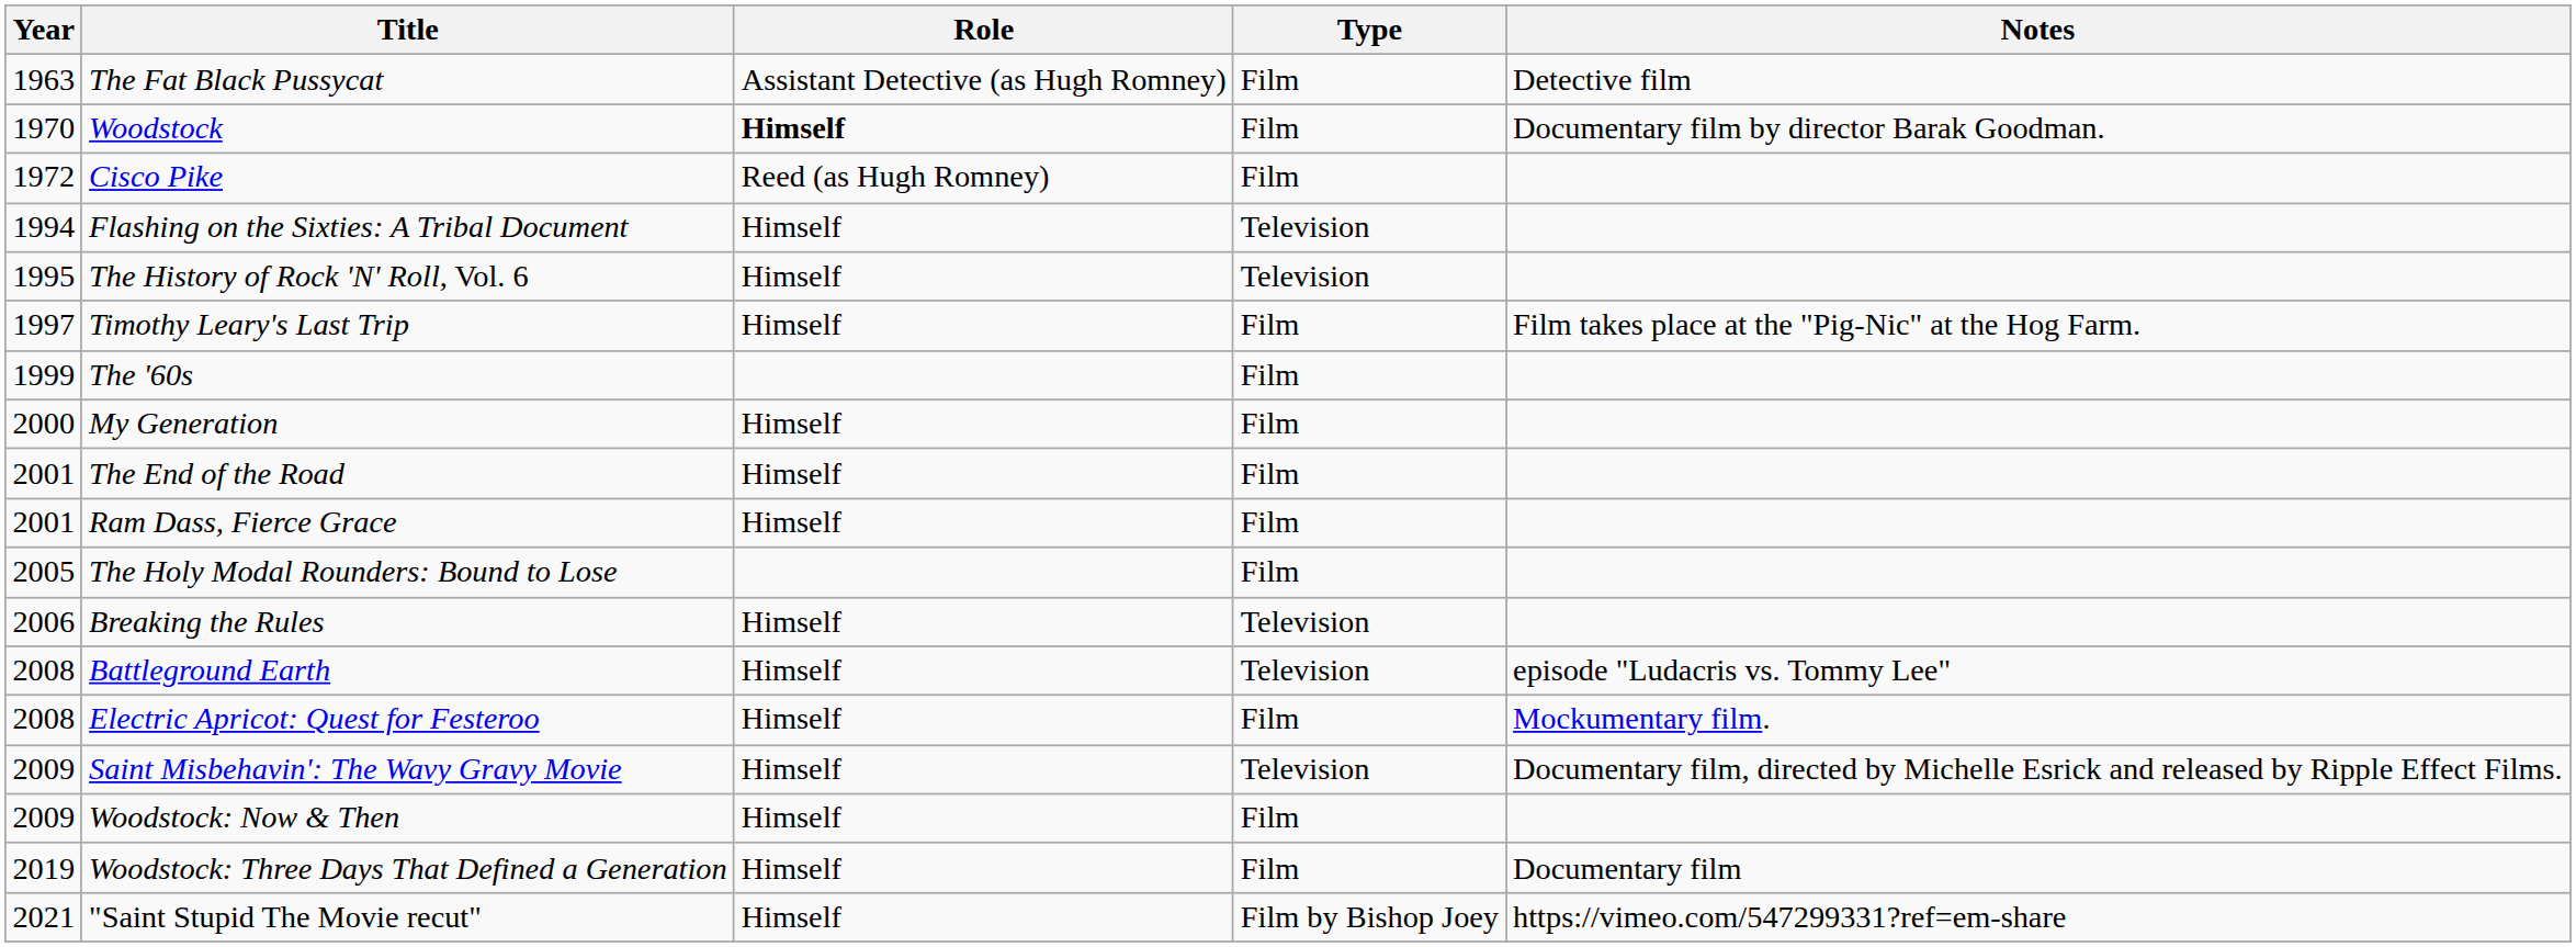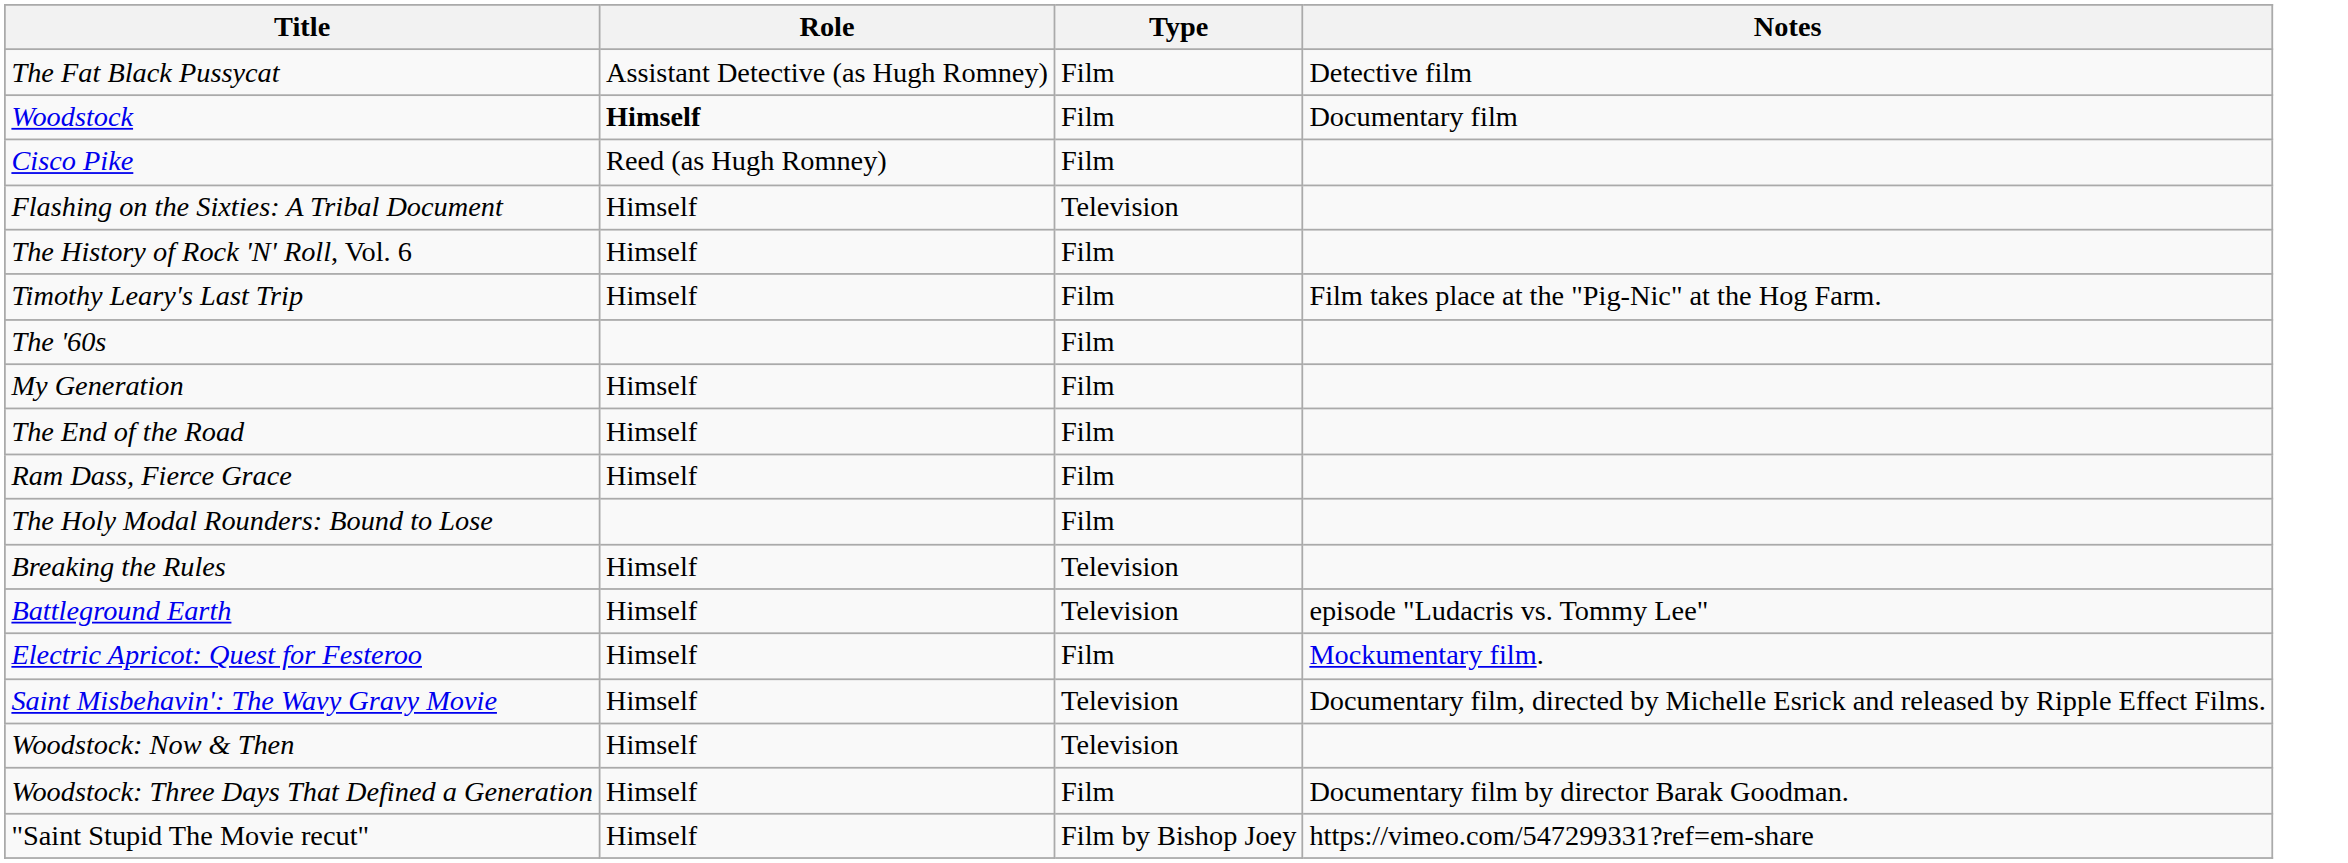- column: Year | 1963 | 1970 | 1972 | 1994 | 1995 | 1997 | 1999 | 2000 | 2001 | 2001 | 2005 | 2006 | 2008 | 2008 | 2009 | 2009 | 2019 | 2021
Woodstock | Notes: Documentary film by director Barak Goodman. -> Documentary film
The History of Rock 'N' Roll, Vol. 6 | Type: Television -> Film
Woodstock: Now & Then | Type: Film -> Television
Woodstock: Three Days That Defined a Generation | Notes: Documentary film -> Documentary film by director Barak Goodman.
